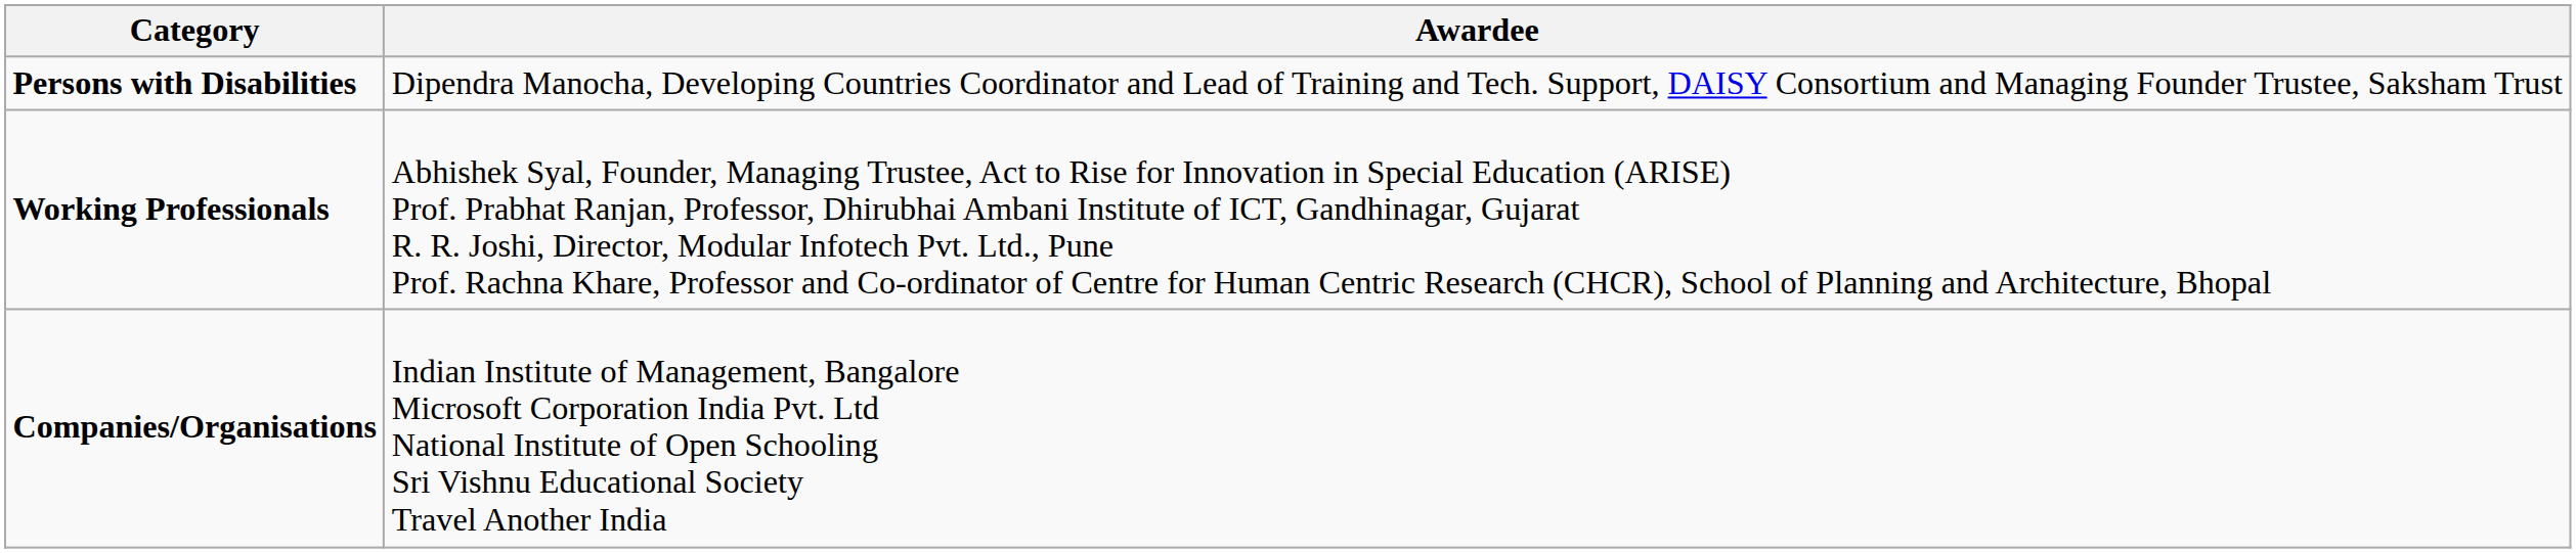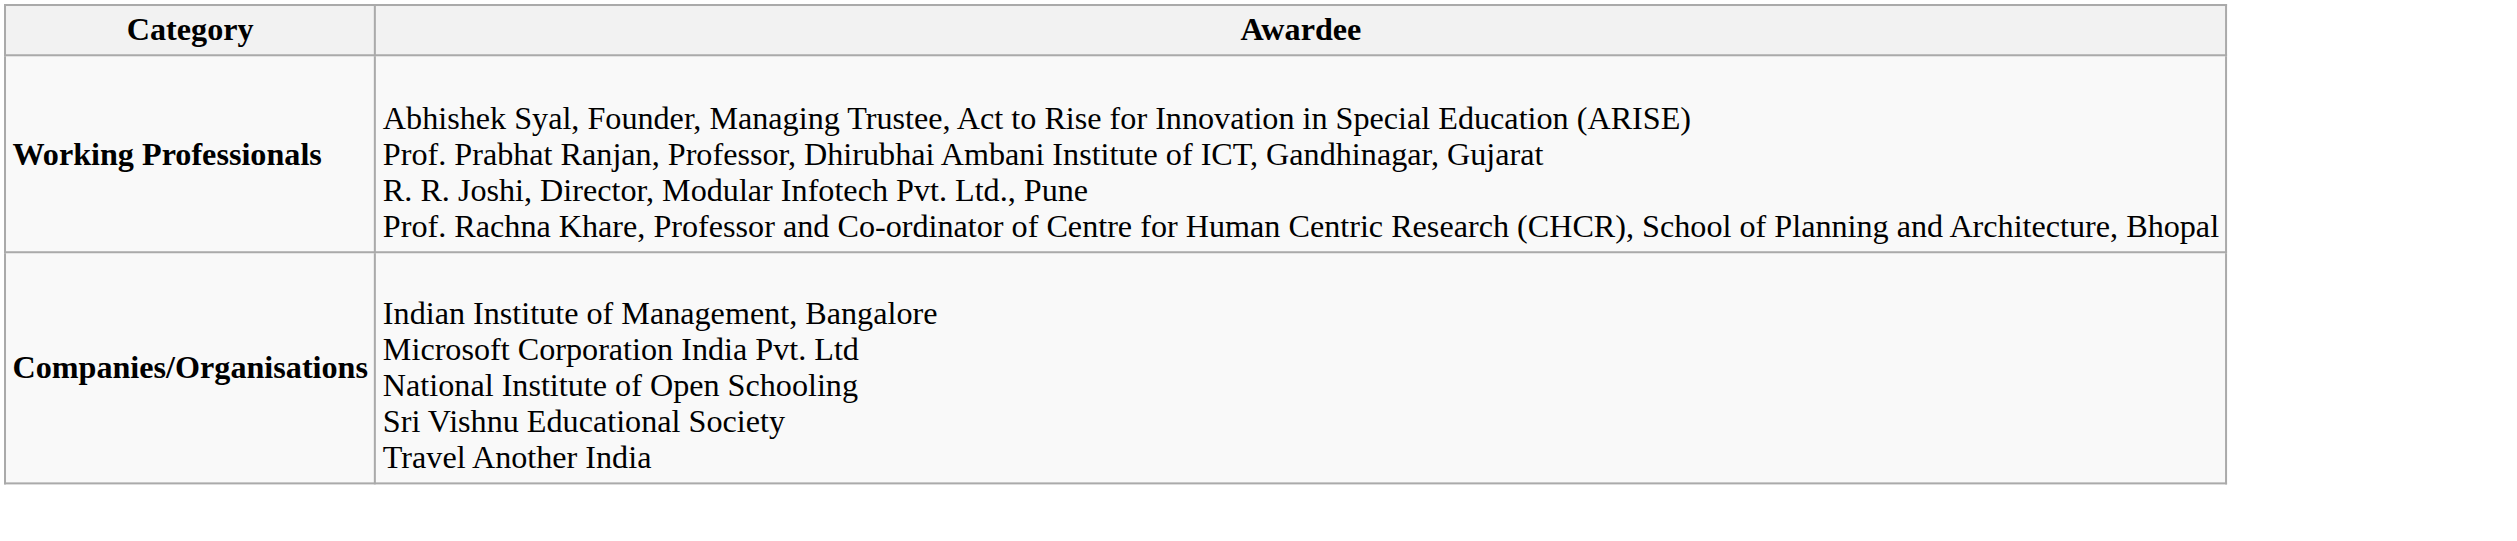- row: Persons with Disabilities | Dipendra Manocha, Developing Countries Coordinator and Lead of Training and Tech. Support, DAISY Consortium and Managing Founder Trustee, Saksham Trust
